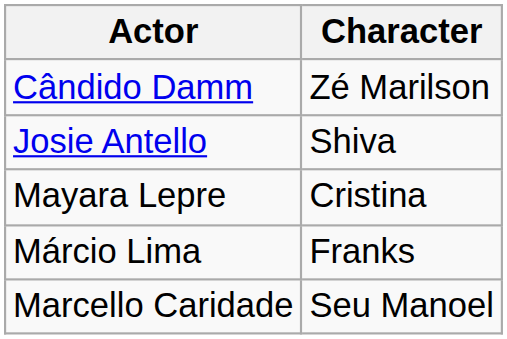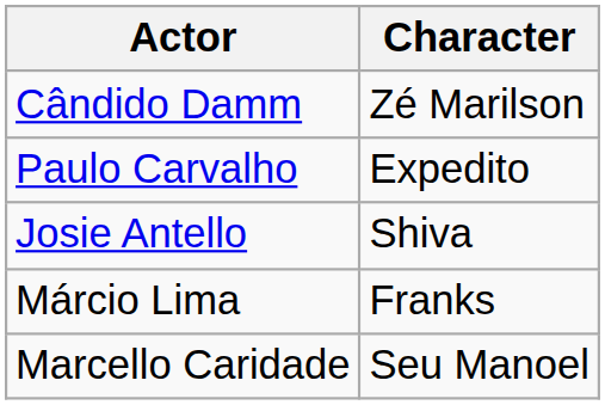+ row: Paulo Carvalho | Expedito
- row: Mayara Lepre | Cristina
